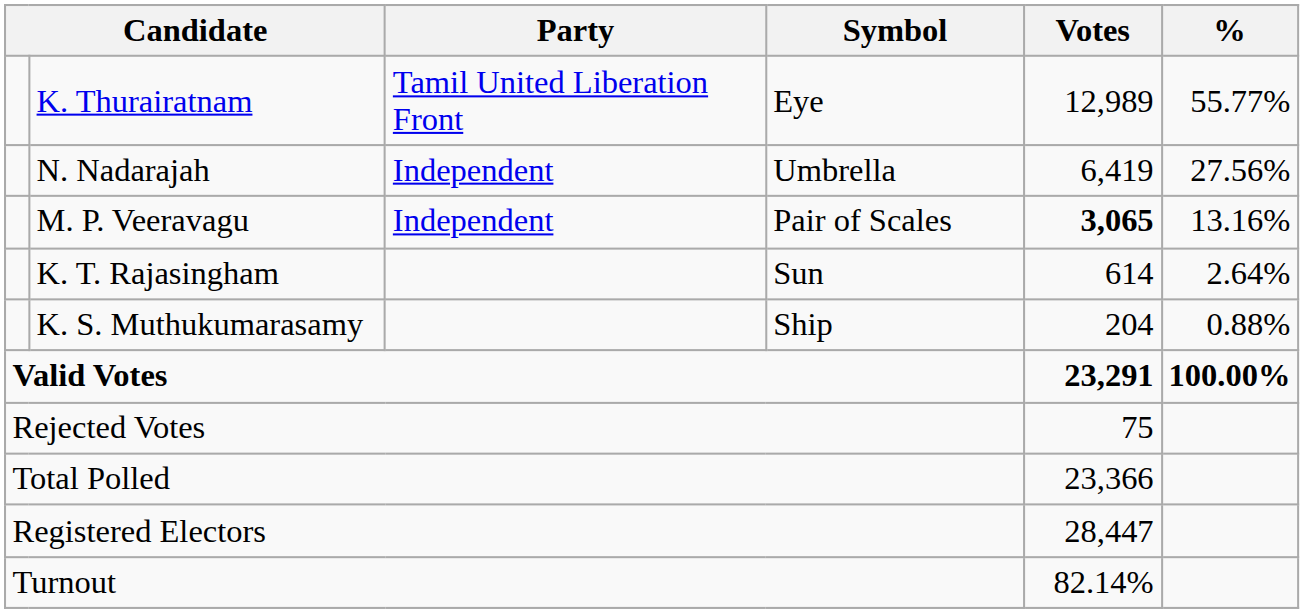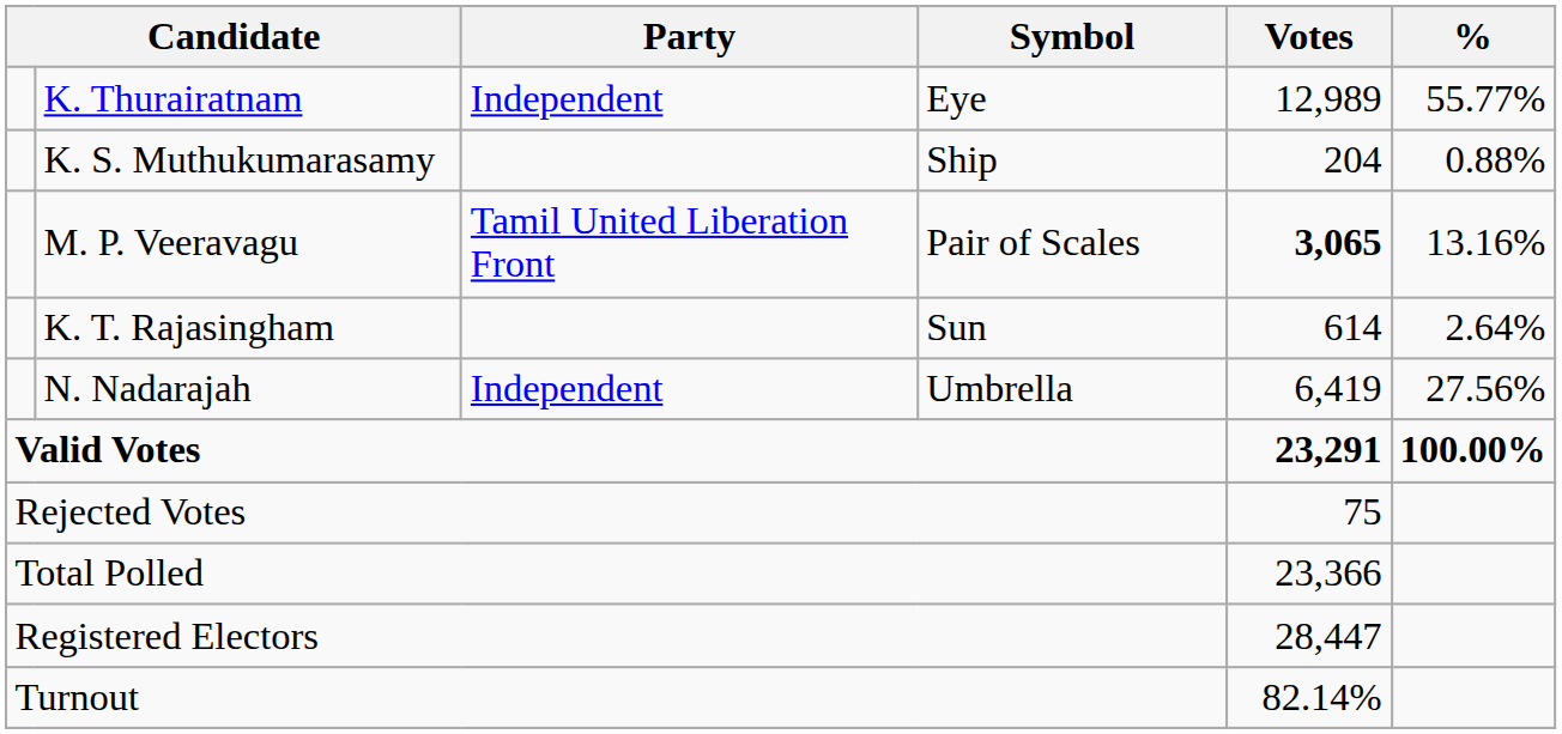K. Thurairatnam | Party: Tamil United Liberation Front -> Independent
rows swapped: N. Nadarajah <-> K. S. Muthukumarasamy
M. P. Veeravagu | Party: Independent -> Tamil United Liberation Front
